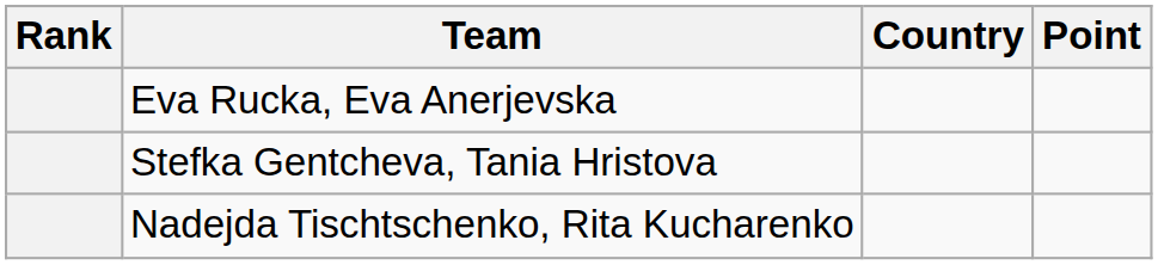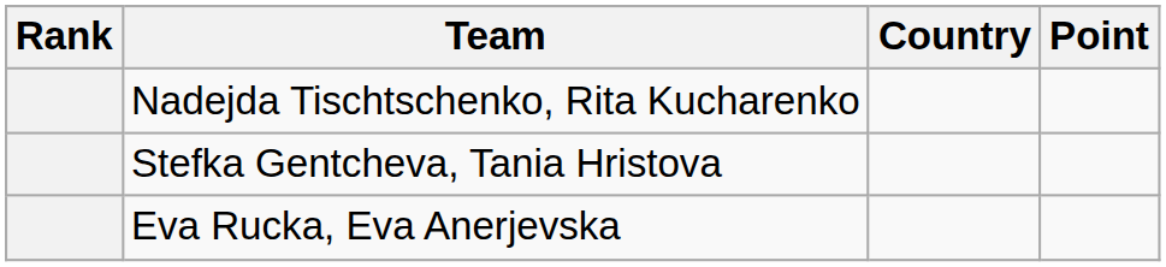rows swapped: Nadejda Tischtschenko, Rita Kucharenko <-> Eva Rucka, Eva Anerjevska
